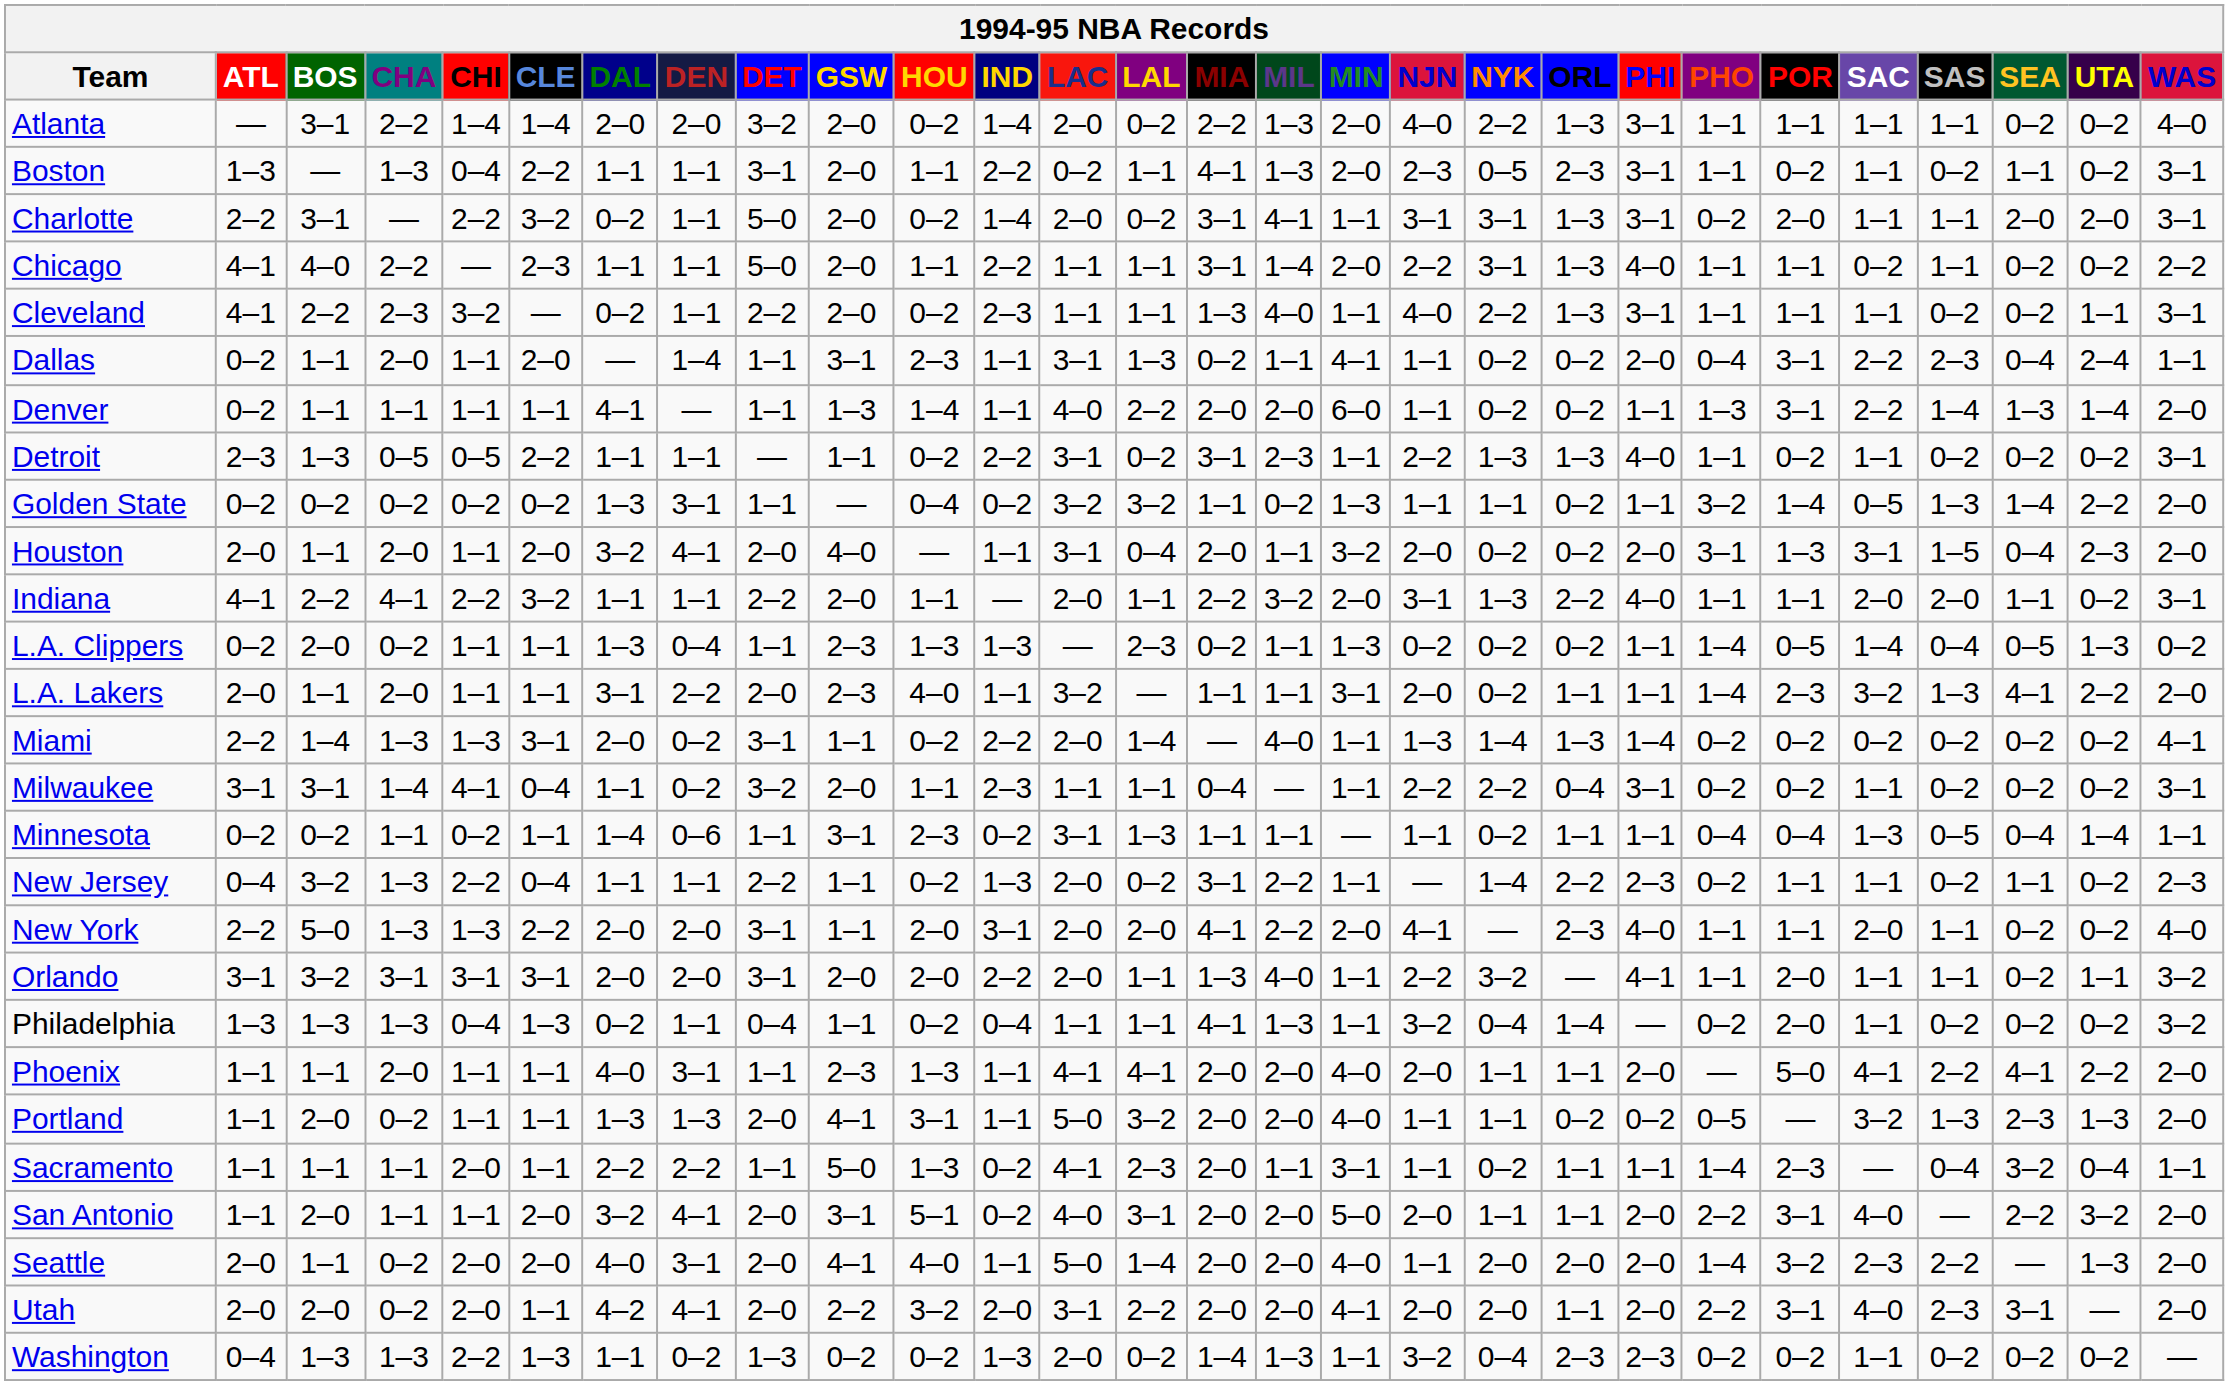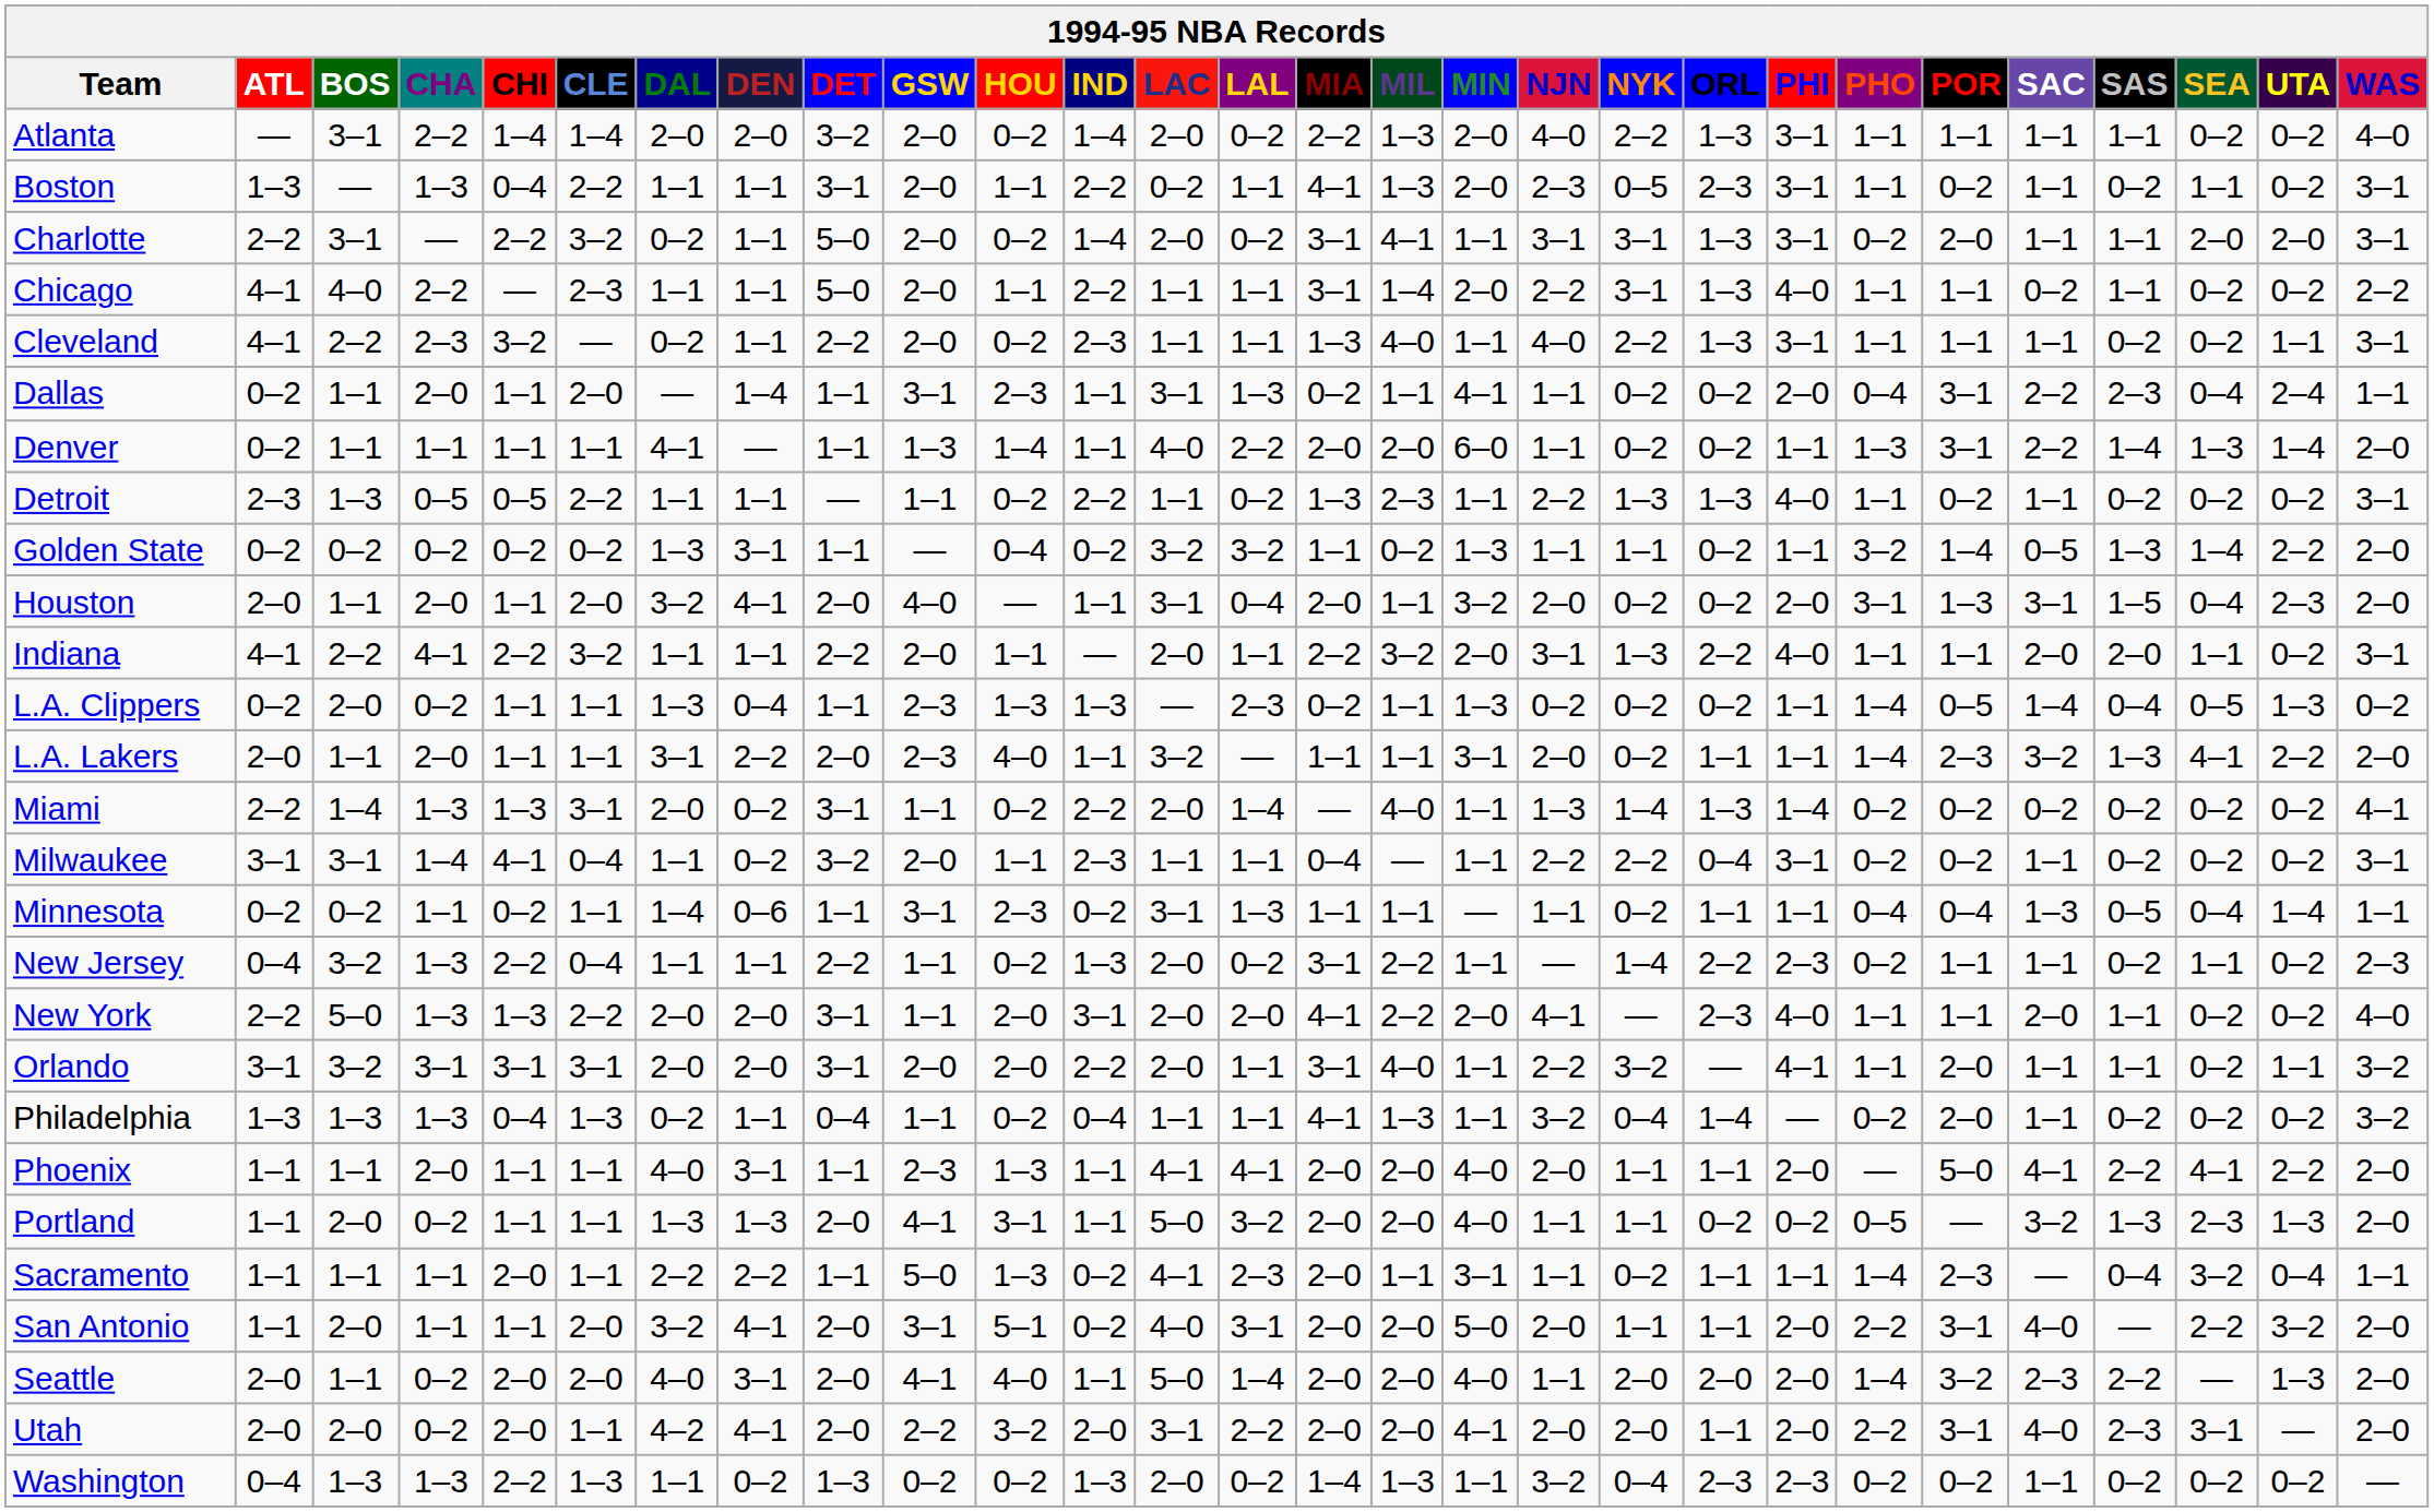Detroit | LAC: 3–1 -> 1–1
Detroit | MIA: 3–1 -> 1–3
Orlando | MIA: 1–3 -> 3–1
